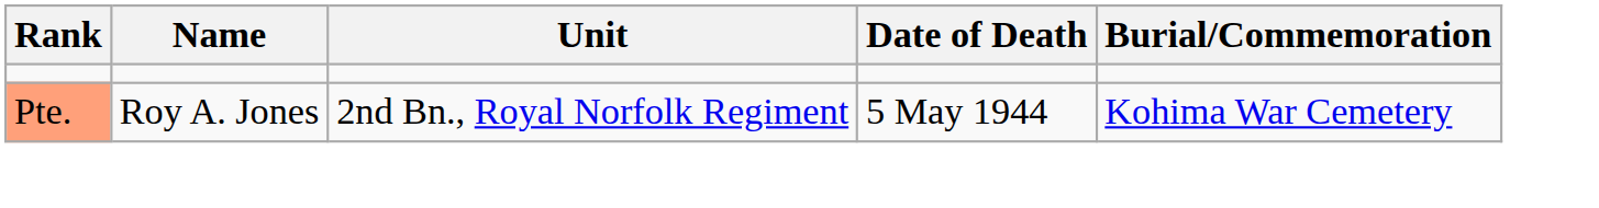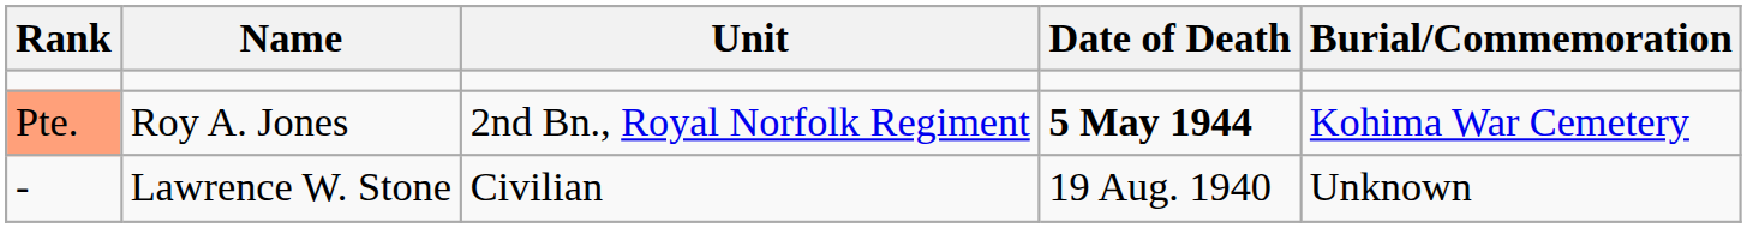Roy A. Jones | Date of Death: normal -> bold
+ row: - | Lawrence W. Stone | Civilian | 19 Aug. 1940 | Unknown
